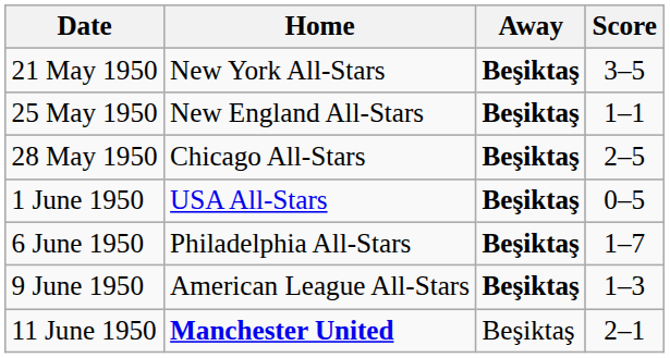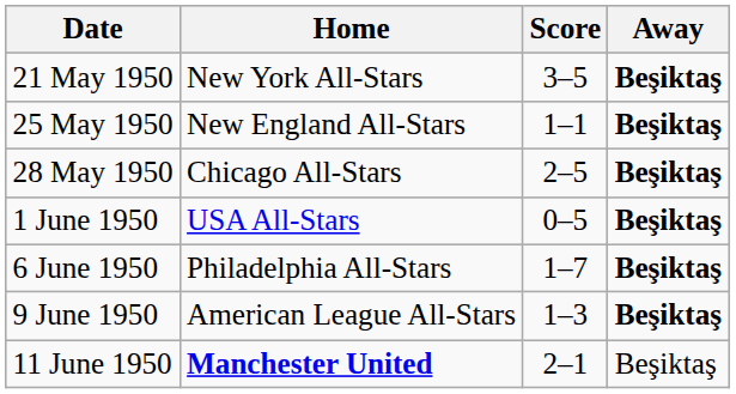columns swapped: Score <-> Away
